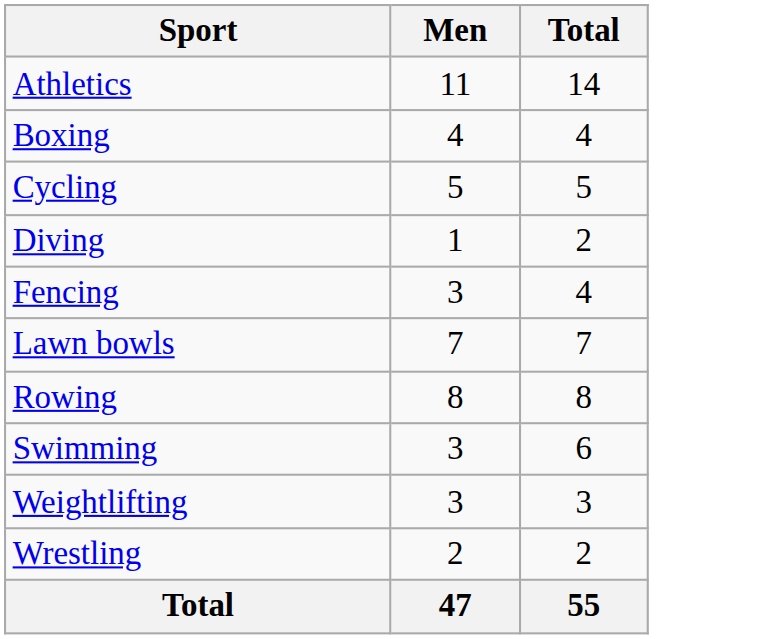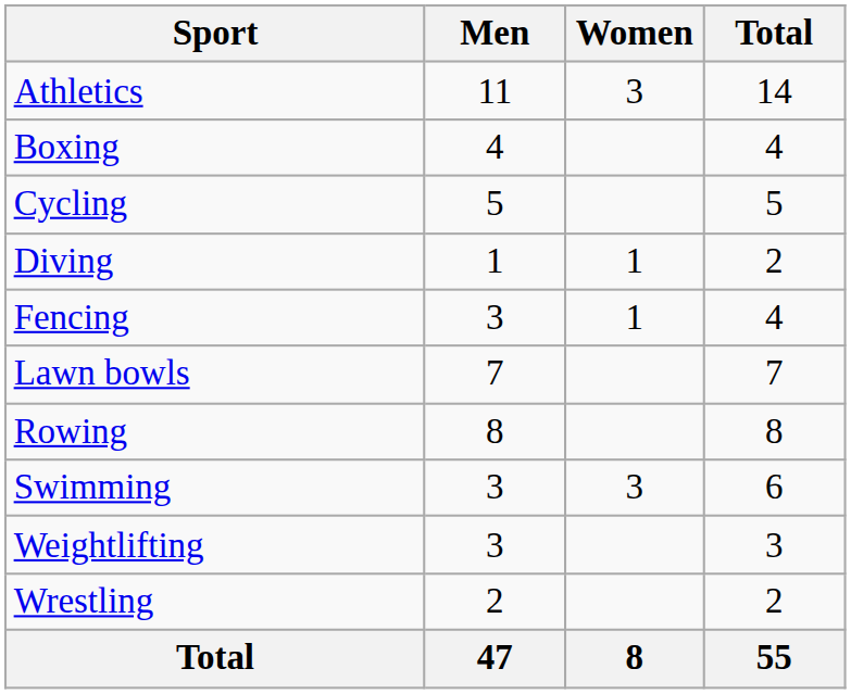+ column: Women | 3 | 1 | 1 | 3 | 8
